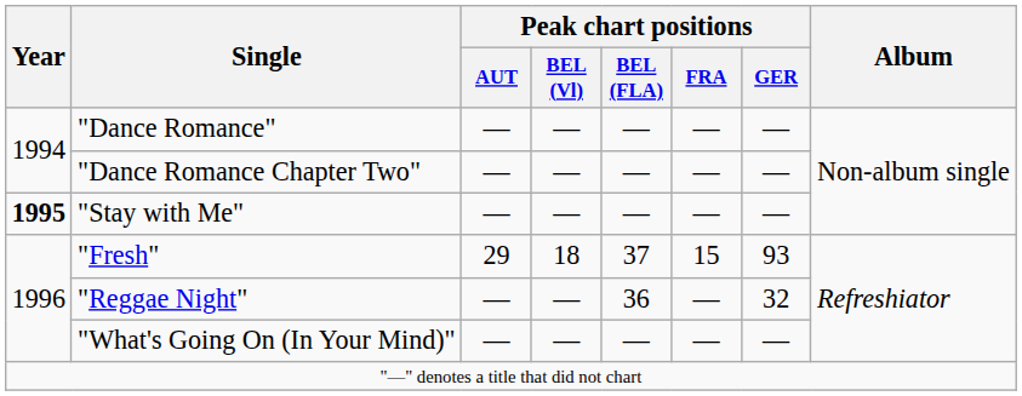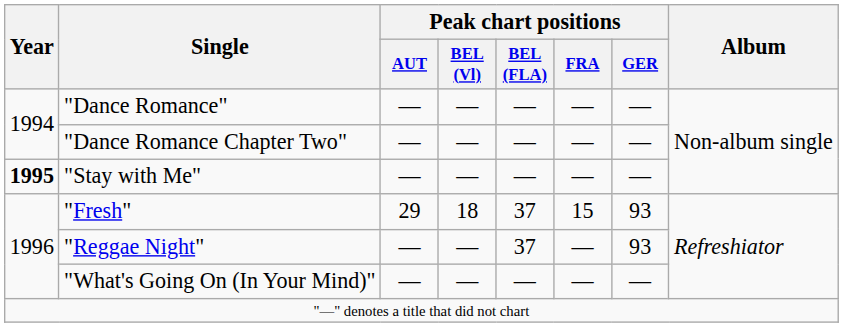"Reggae Night" | Peak chart positions / BEL (FLA): 36 -> 37
"Reggae Night" | Peak chart positions / GER: 32 -> 93
